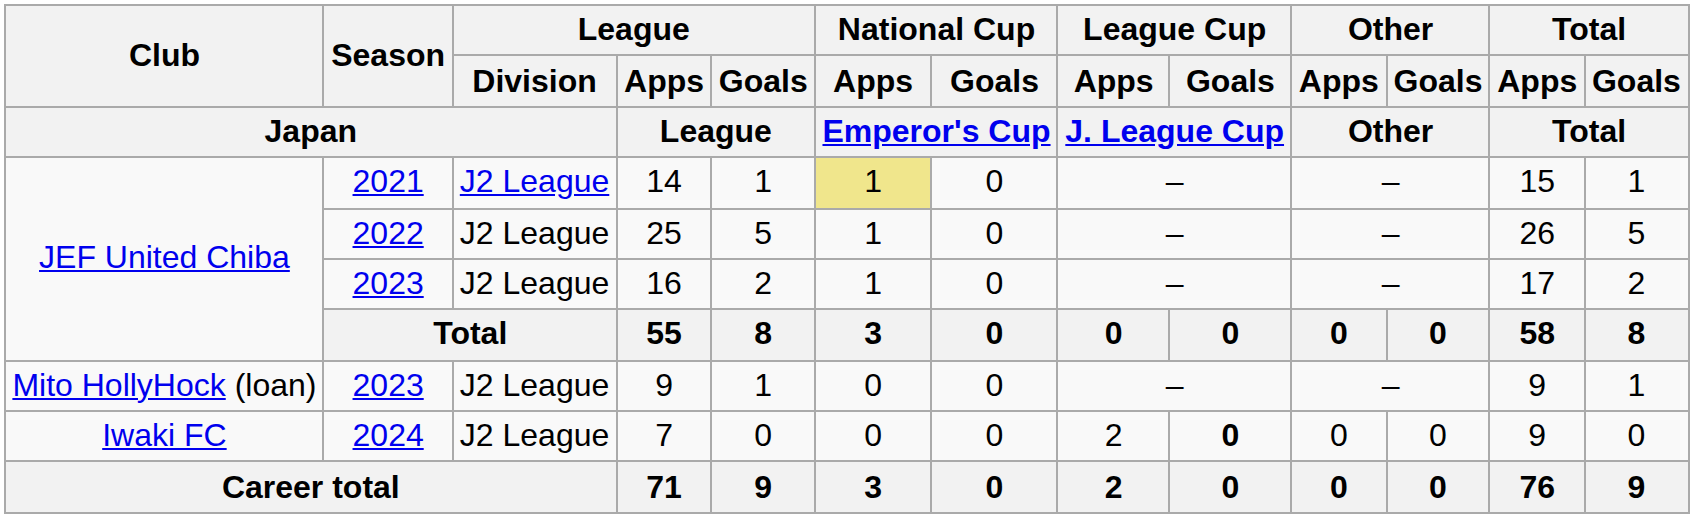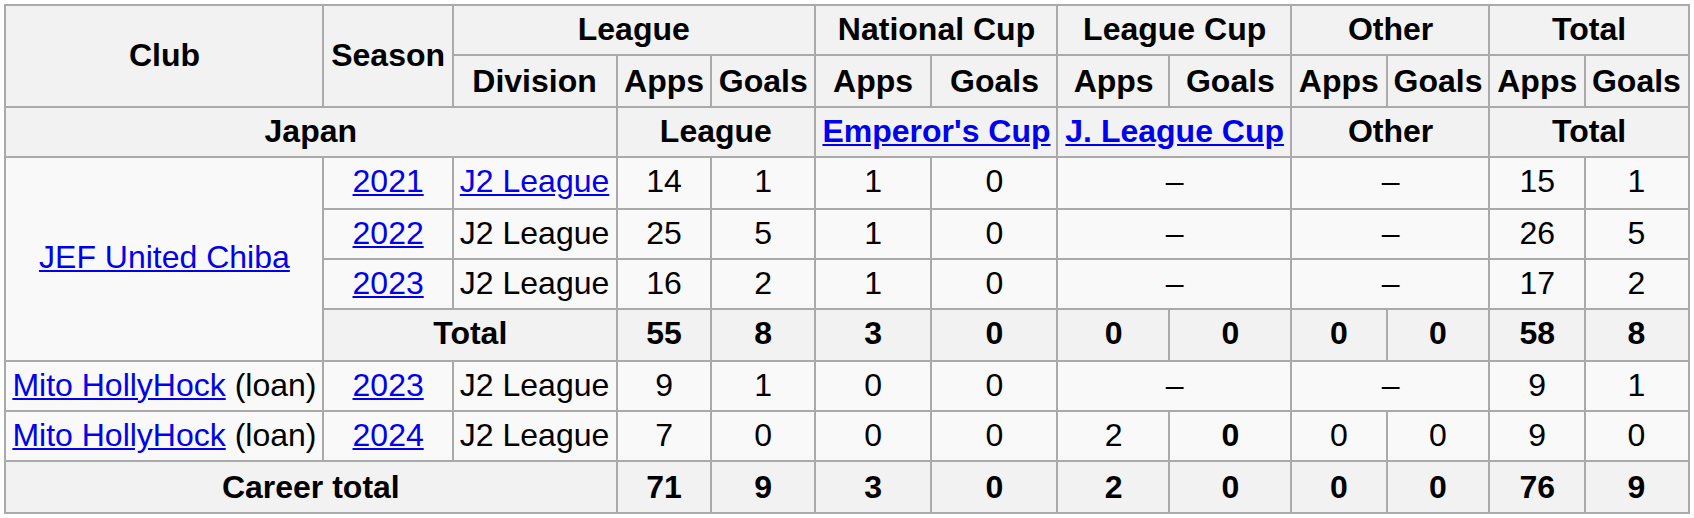14 | National Cup / Apps / Emperor's Cup: khaki background -> no background
7 | Club / Japan: Iwaki FC -> Mito HollyHock (loan)
